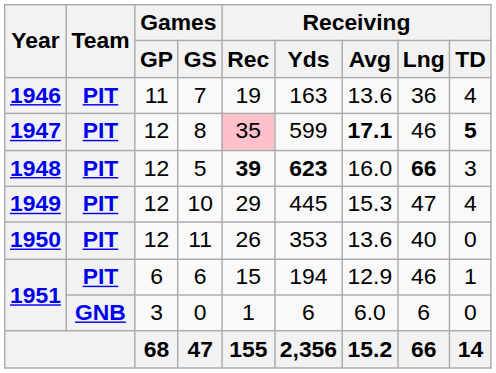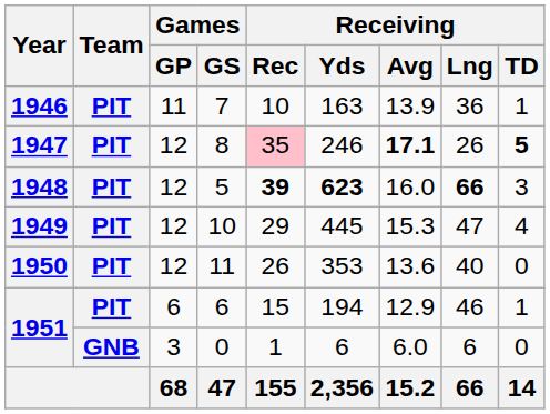7 | Receiving / Rec: 19 -> 10
7 | Receiving / Avg: 13.6 -> 13.9
7 | Receiving / TD: 4 -> 1
8 | Receiving / Yds: 599 -> 246
8 | Receiving / Lng: 46 -> 26
